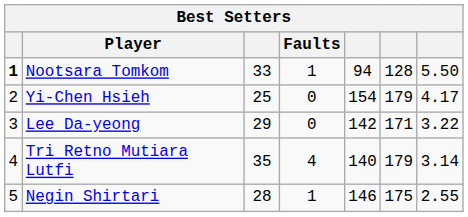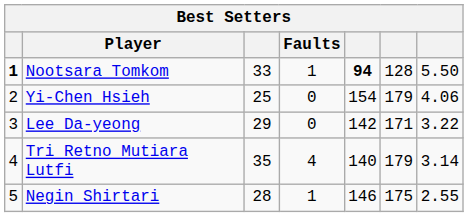Nootsara Tomkom | column 5: normal -> bold
Yi-Chen Hsieh | column 7: 4.17 -> 4.06
